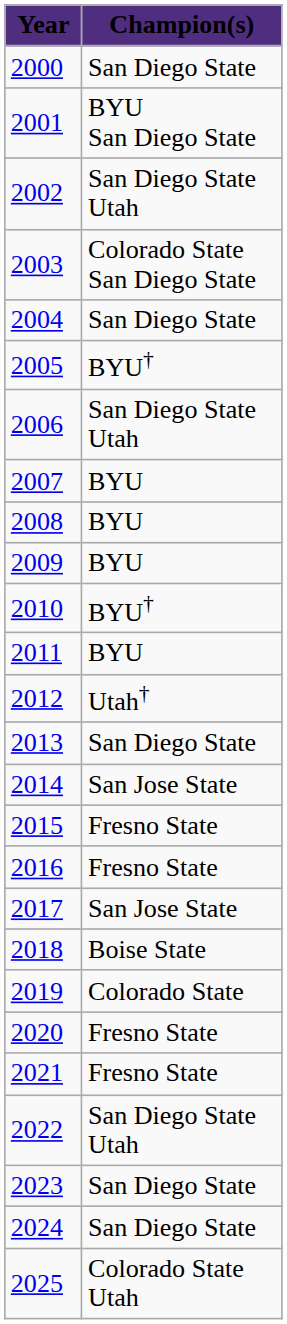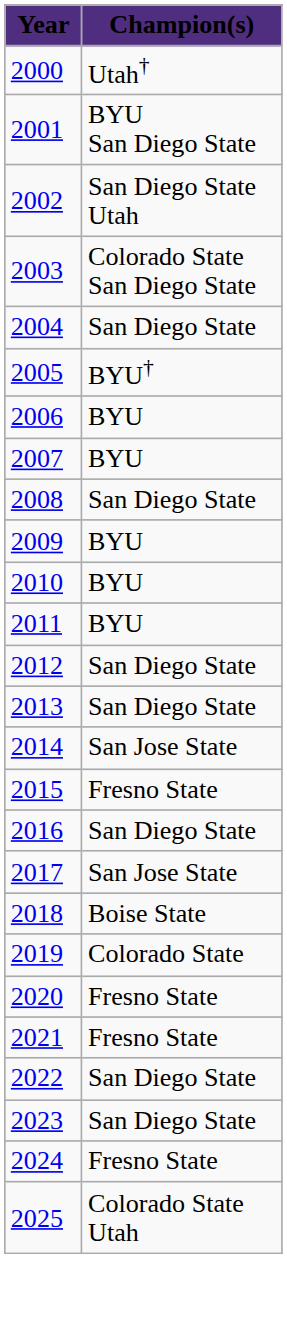2000 | Champion(s): San Diego State -> Utah†
2006 | Champion(s): San Diego State Utah -> BYU
2008 | Champion(s): BYU -> San Diego State
2010 | Champion(s): BYU† -> BYU
2012 | Champion(s): Utah† -> San Diego State
2016 | Champion(s): Fresno State -> San Diego State
2022 | Champion(s): San Diego State Utah -> San Diego State
2024 | Champion(s): San Diego State -> Fresno State
